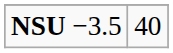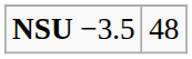NSU −3.5 | column 2: 40 -> 48
